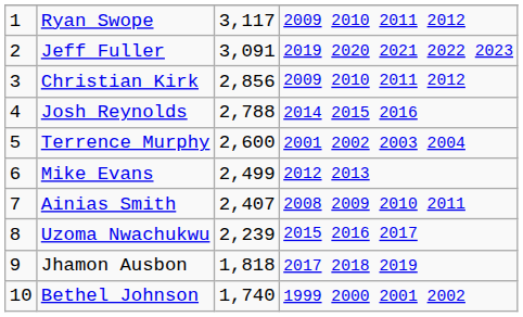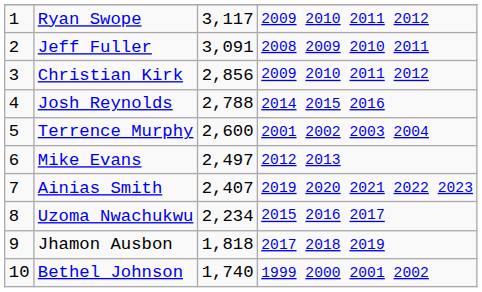Jeff Fuller | column 4: 2019 2020 2021 2022 2023 -> 2008 2009 2010 2011
Mike Evans | column 3: 2,499 -> 2,497
Ainias Smith | column 4: 2008 2009 2010 2011 -> 2019 2020 2021 2022 2023
Uzoma Nwachukwu | column 3: 2,239 -> 2,234
